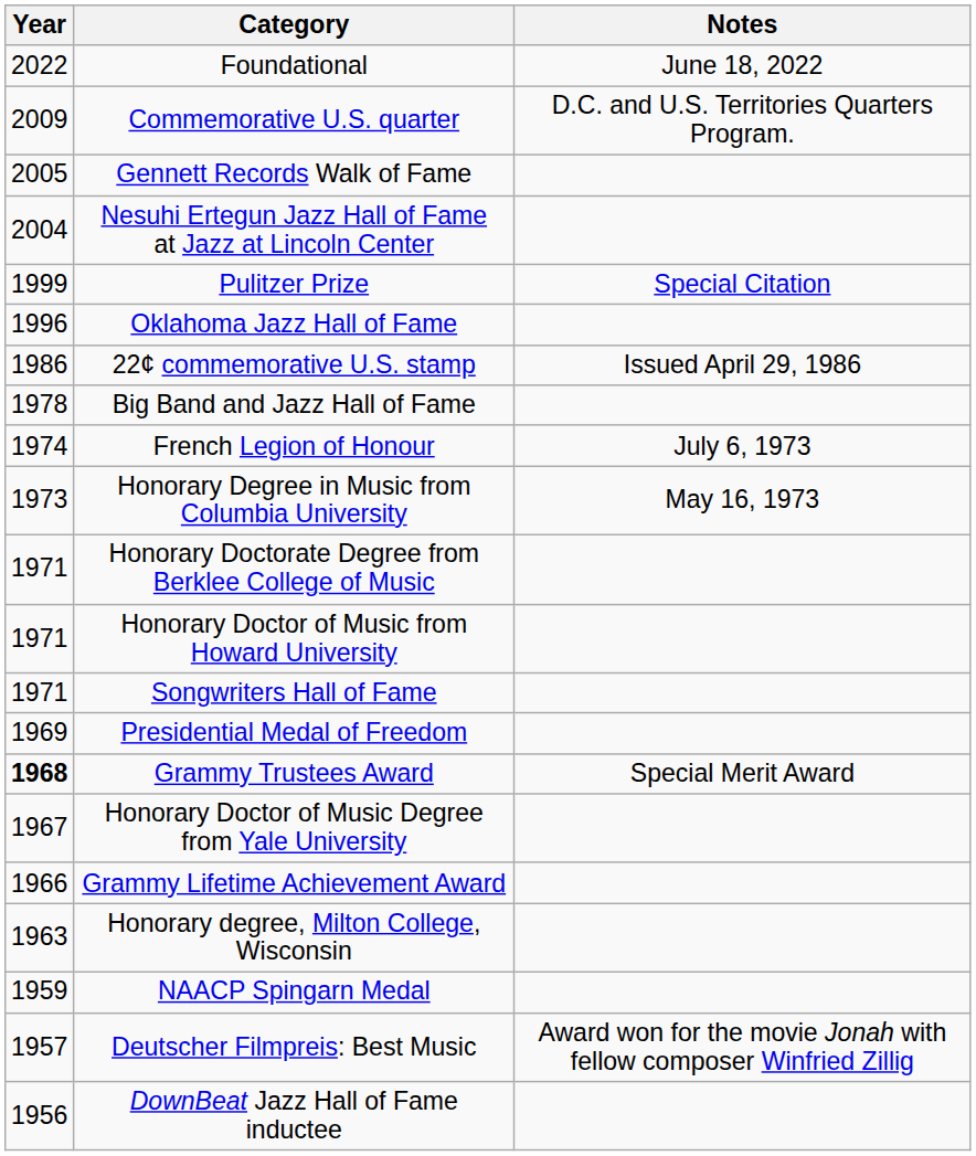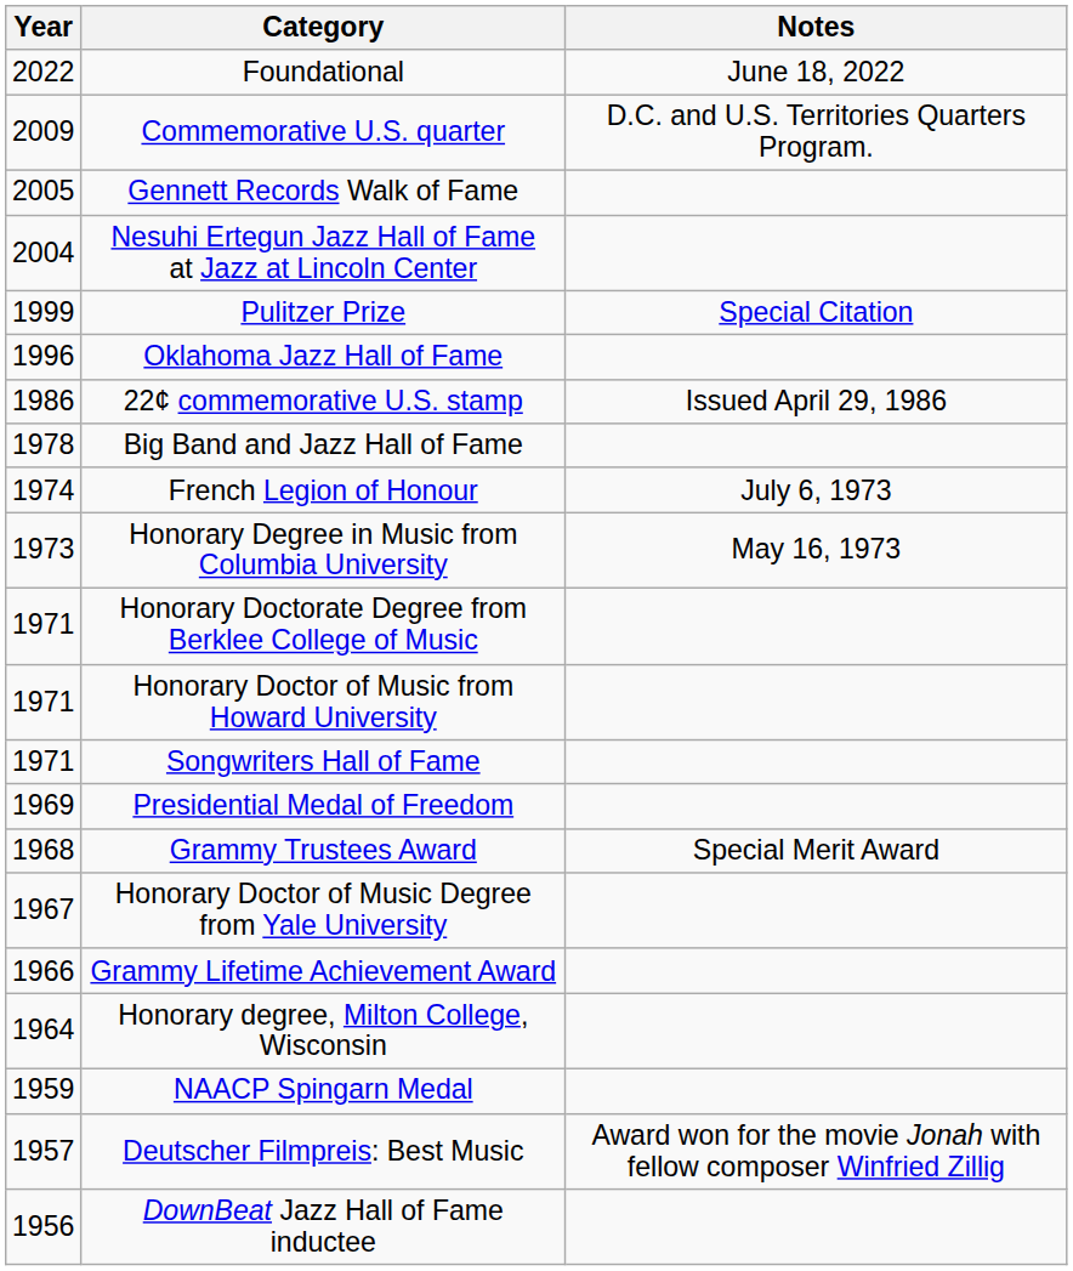Grammy Trustees Award | Year: bold -> normal
Honorary degree, Milton College, Wisconsin | Year: 1963 -> 1964
